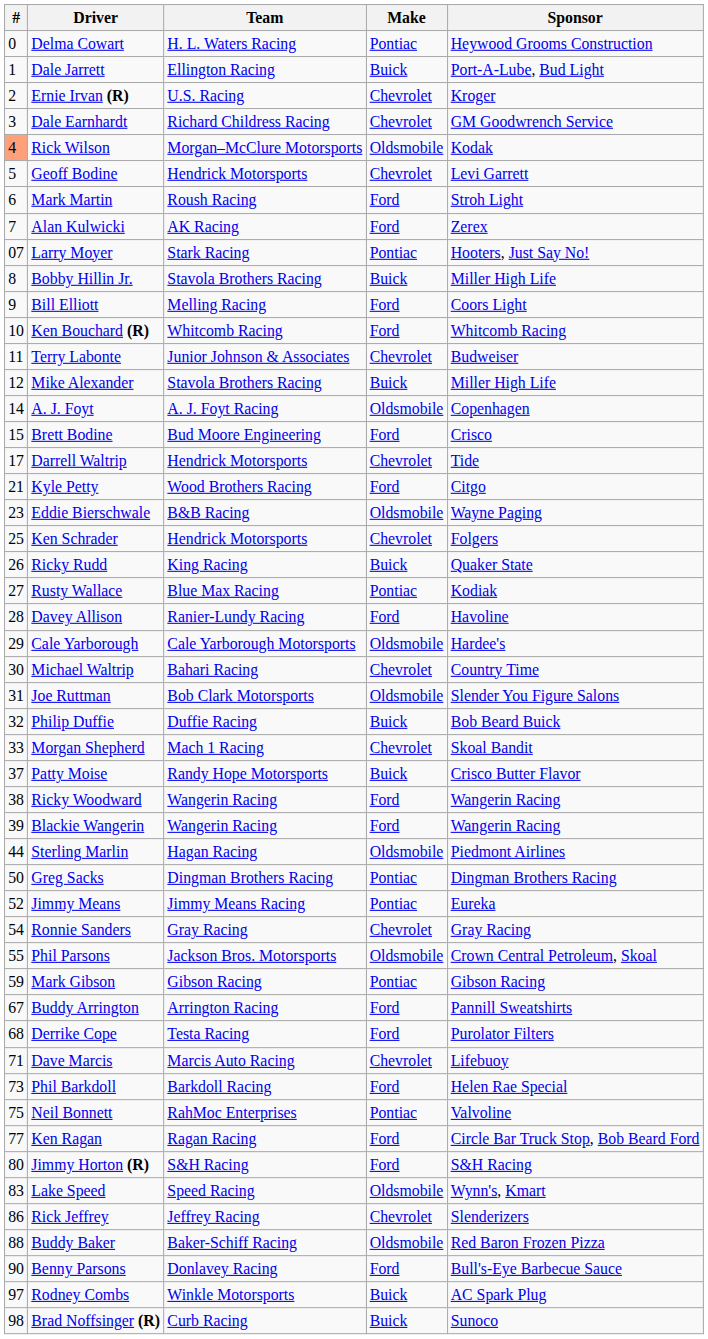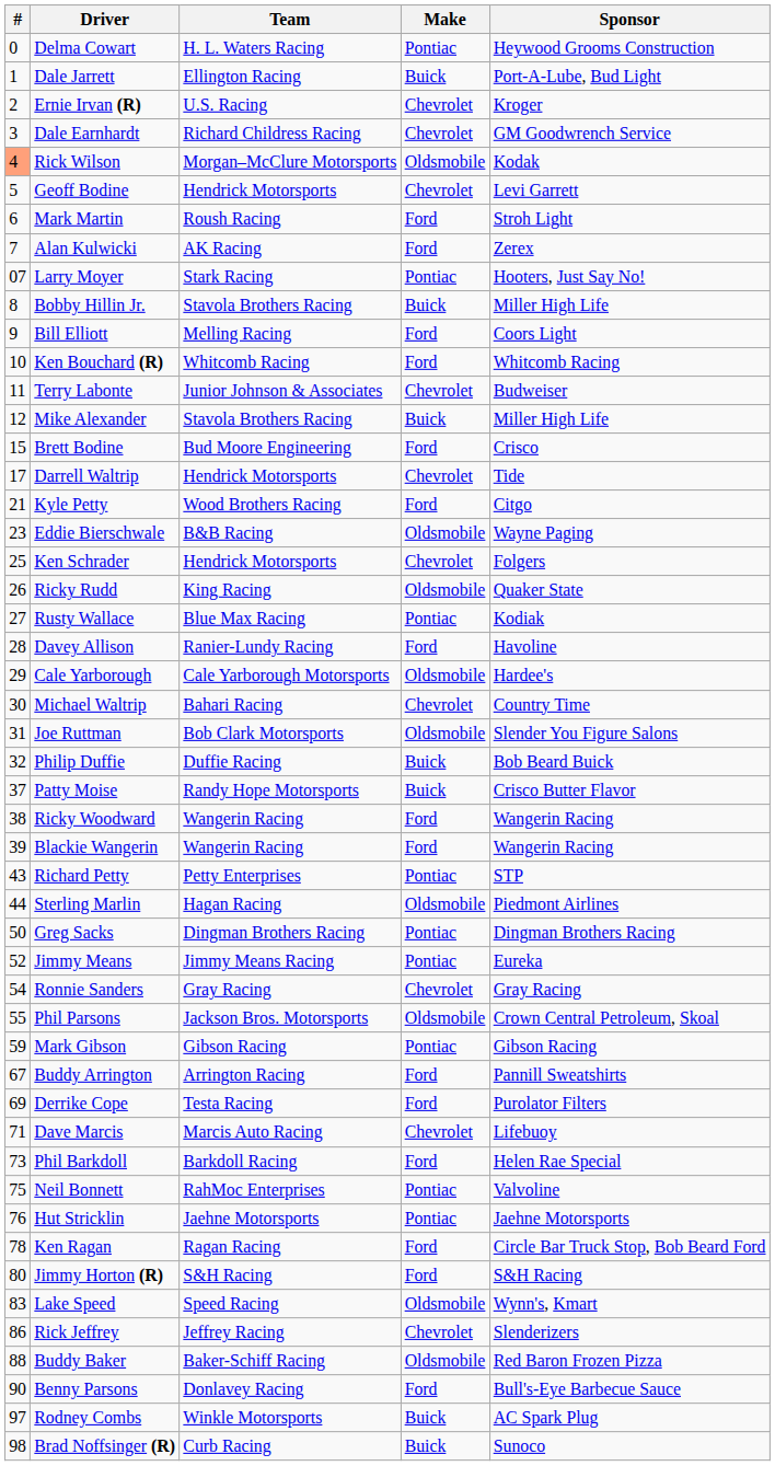- row: 14 | A. J. Foyt | A. J. Foyt Racing | Oldsmobile | Copenhagen
Ricky Rudd | Make: Buick -> Oldsmobile
- row: 33 | Morgan Shepherd | Mach 1 Racing | Chevrolet | Skoal Bandit
+ row: 43 | Richard Petty | Petty Enterprises | Pontiac | STP
Derrike Cope | #: 68 -> 69
+ row: 76 | Hut Stricklin | Jaehne Motorsports | Pontiac | Jaehne Motorsports
Ken Ragan | #: 77 -> 78
